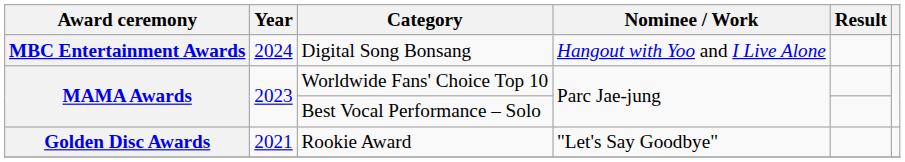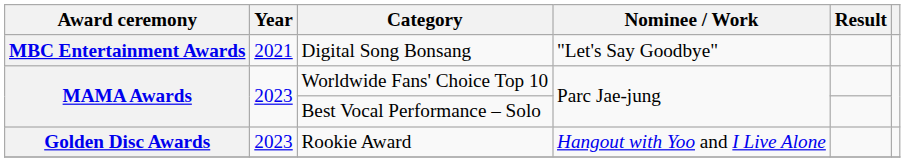Digital Song Bonsang | Year: 2024 -> 2021
Digital Song Bonsang | Nominee / Work: Hangout with Yoo and I Live Alone -> "Let's Say Goodbye"
Rookie Award | Year: 2021 -> 2023
Rookie Award | Nominee / Work: "Let's Say Goodbye" -> Hangout with Yoo and I Live Alone
